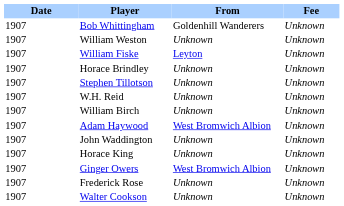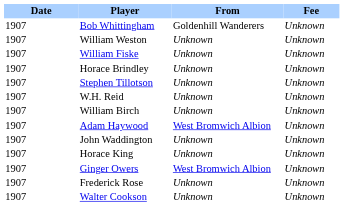William Fiske | From: Leyton -> Unknown
